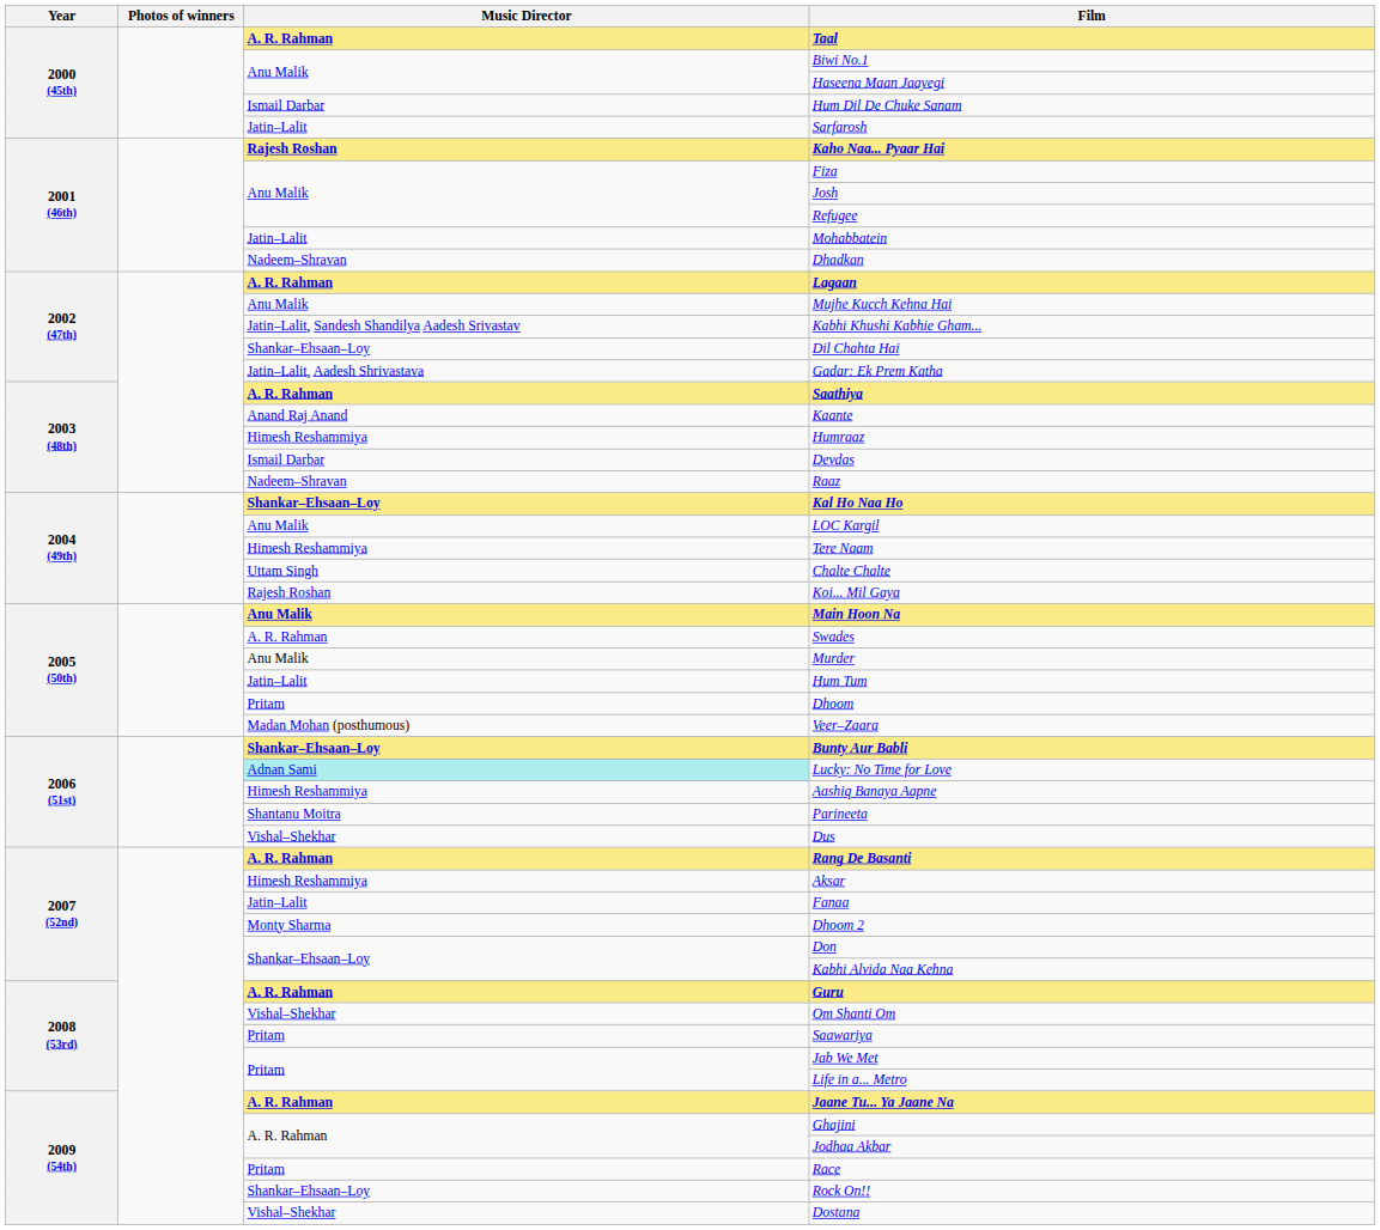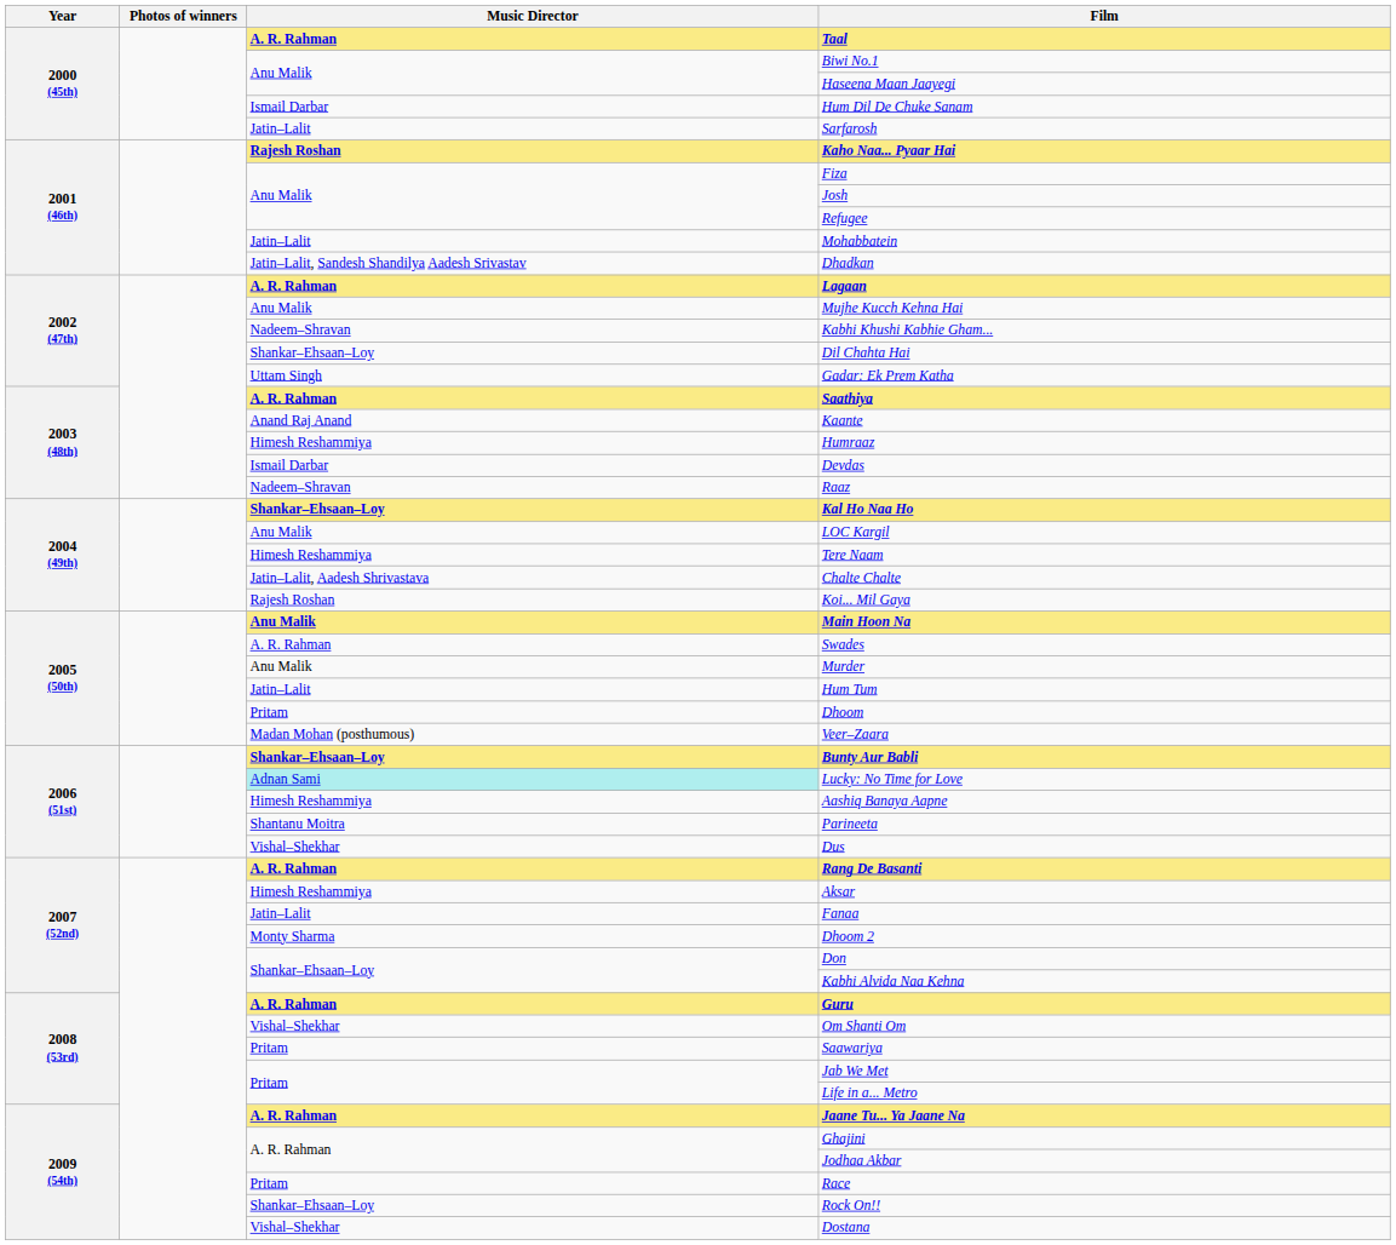Dhadkan | Music Director: Nadeem–Shravan -> Jatin–Lalit, Sandesh Shandilya Aadesh Srivastav
Kabhi Khushi Kabhie Gham... | Music Director: Jatin–Lalit, Sandesh Shandilya Aadesh Srivastav -> Nadeem–Shravan
Gadar: Ek Prem Katha | Music Director: Jatin–Lalit, Aadesh Shrivastava -> Uttam Singh
Chalte Chalte | Music Director: Uttam Singh -> Jatin–Lalit, Aadesh Shrivastava
